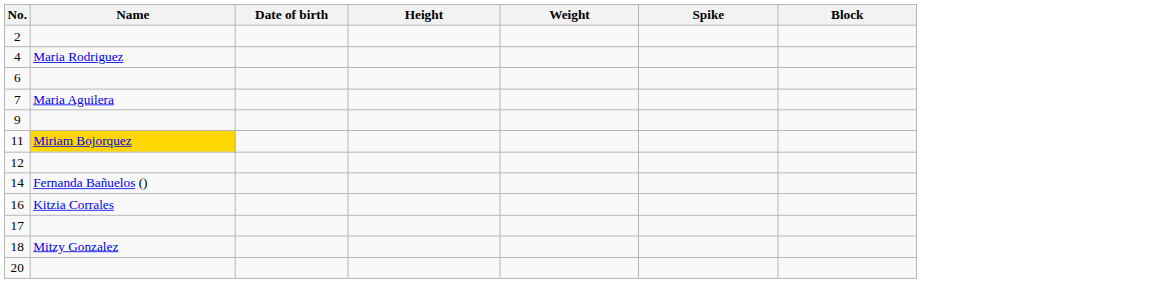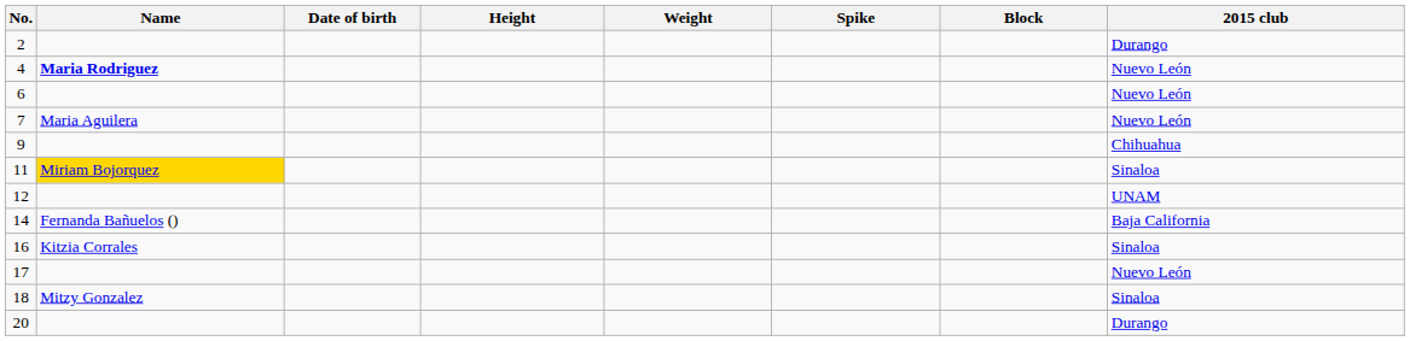+ column: 2015 club | Durango | Nuevo León | Nuevo León | Nuevo León | Chihuahua | Sinaloa | UNAM | Baja California | Sinaloa | Nuevo León | Sinaloa | Durango
4 | Name: normal -> bold
